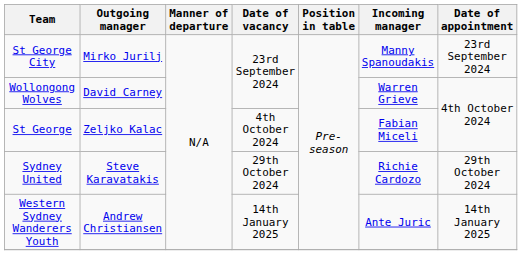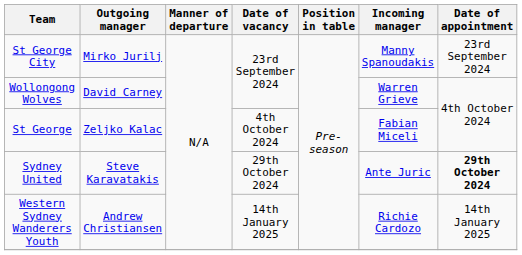Sydney United | Incoming manager: Richie Cardozo -> Ante Juric
Sydney United | Date of appointment: normal -> bold
Western Sydney Wanderers Youth | Incoming manager: Ante Juric -> Richie Cardozo
